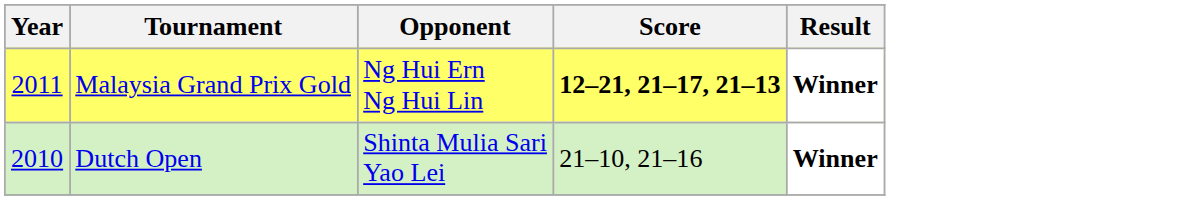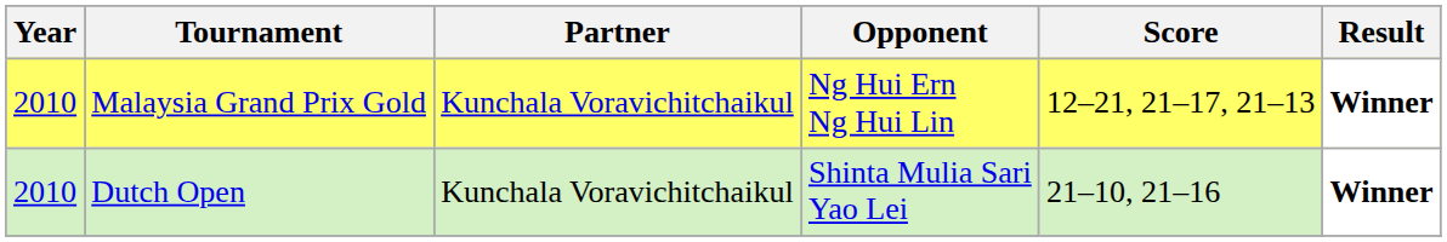+ column: Partner | Kunchala Voravichitchaikul | Kunchala Voravichitchaikul
Malaysia Grand Prix Gold | Year: 2011 -> 2010
Malaysia Grand Prix Gold | Score: bold -> normal
